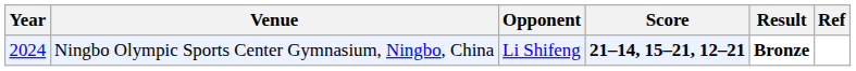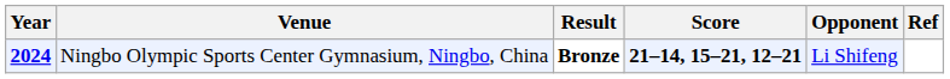columns swapped: Opponent <-> Result
Ningbo Olympic Sports Center Gymnasium, Ningbo, China | Year: normal -> bold
